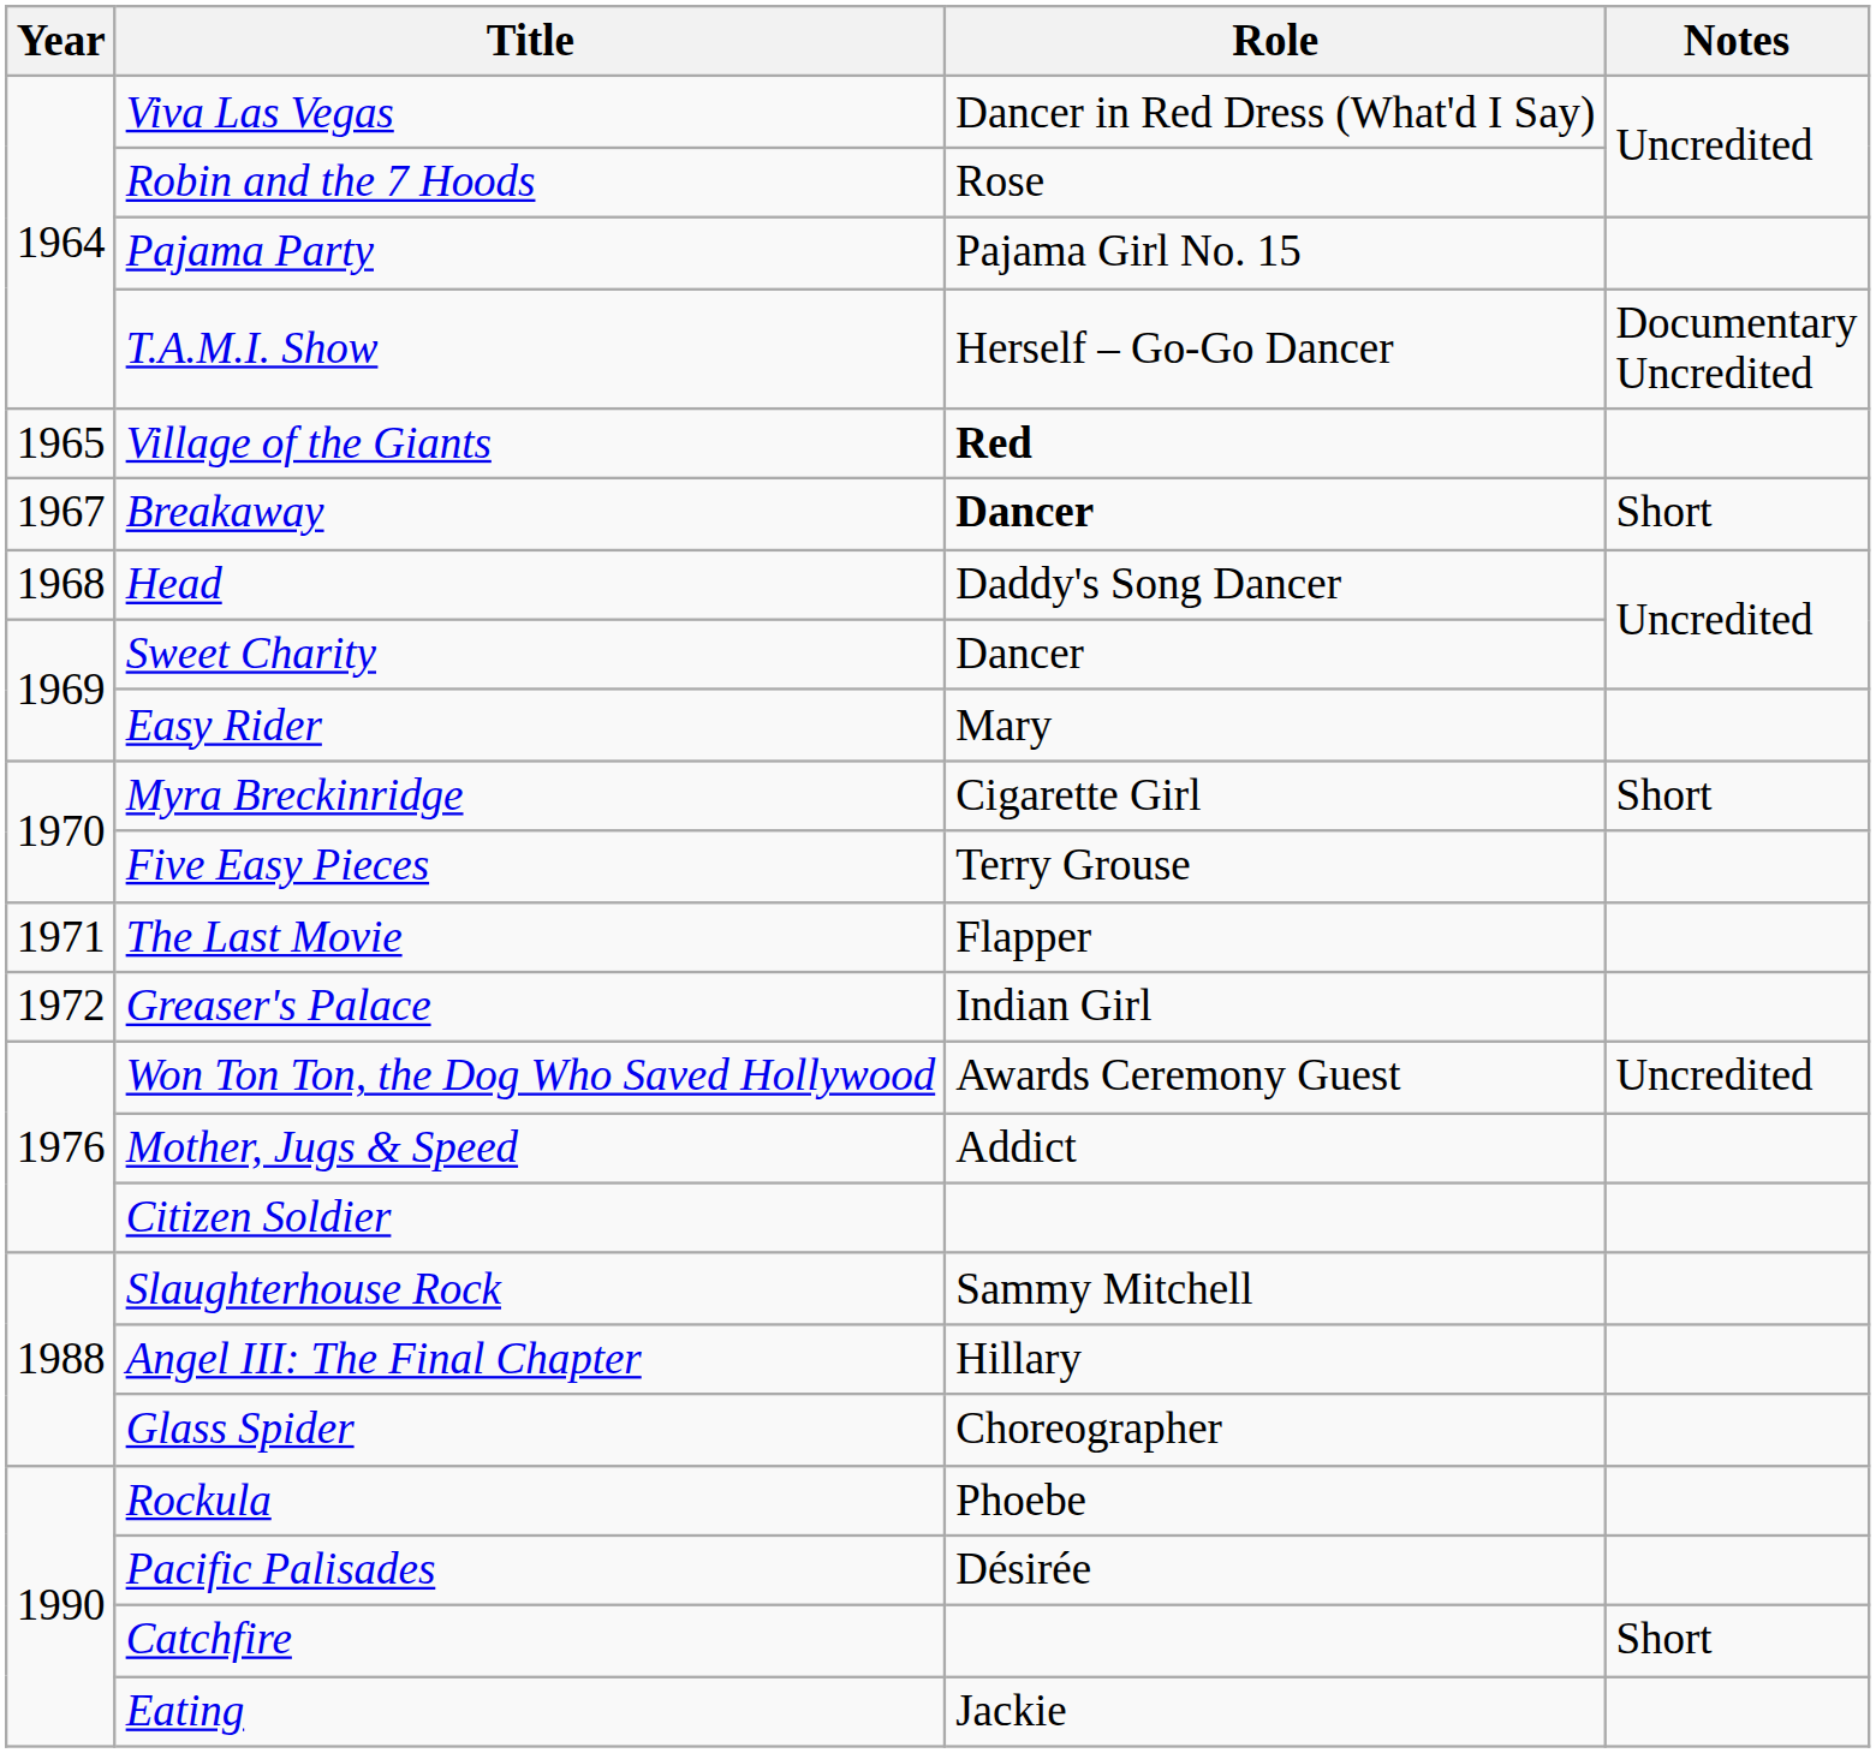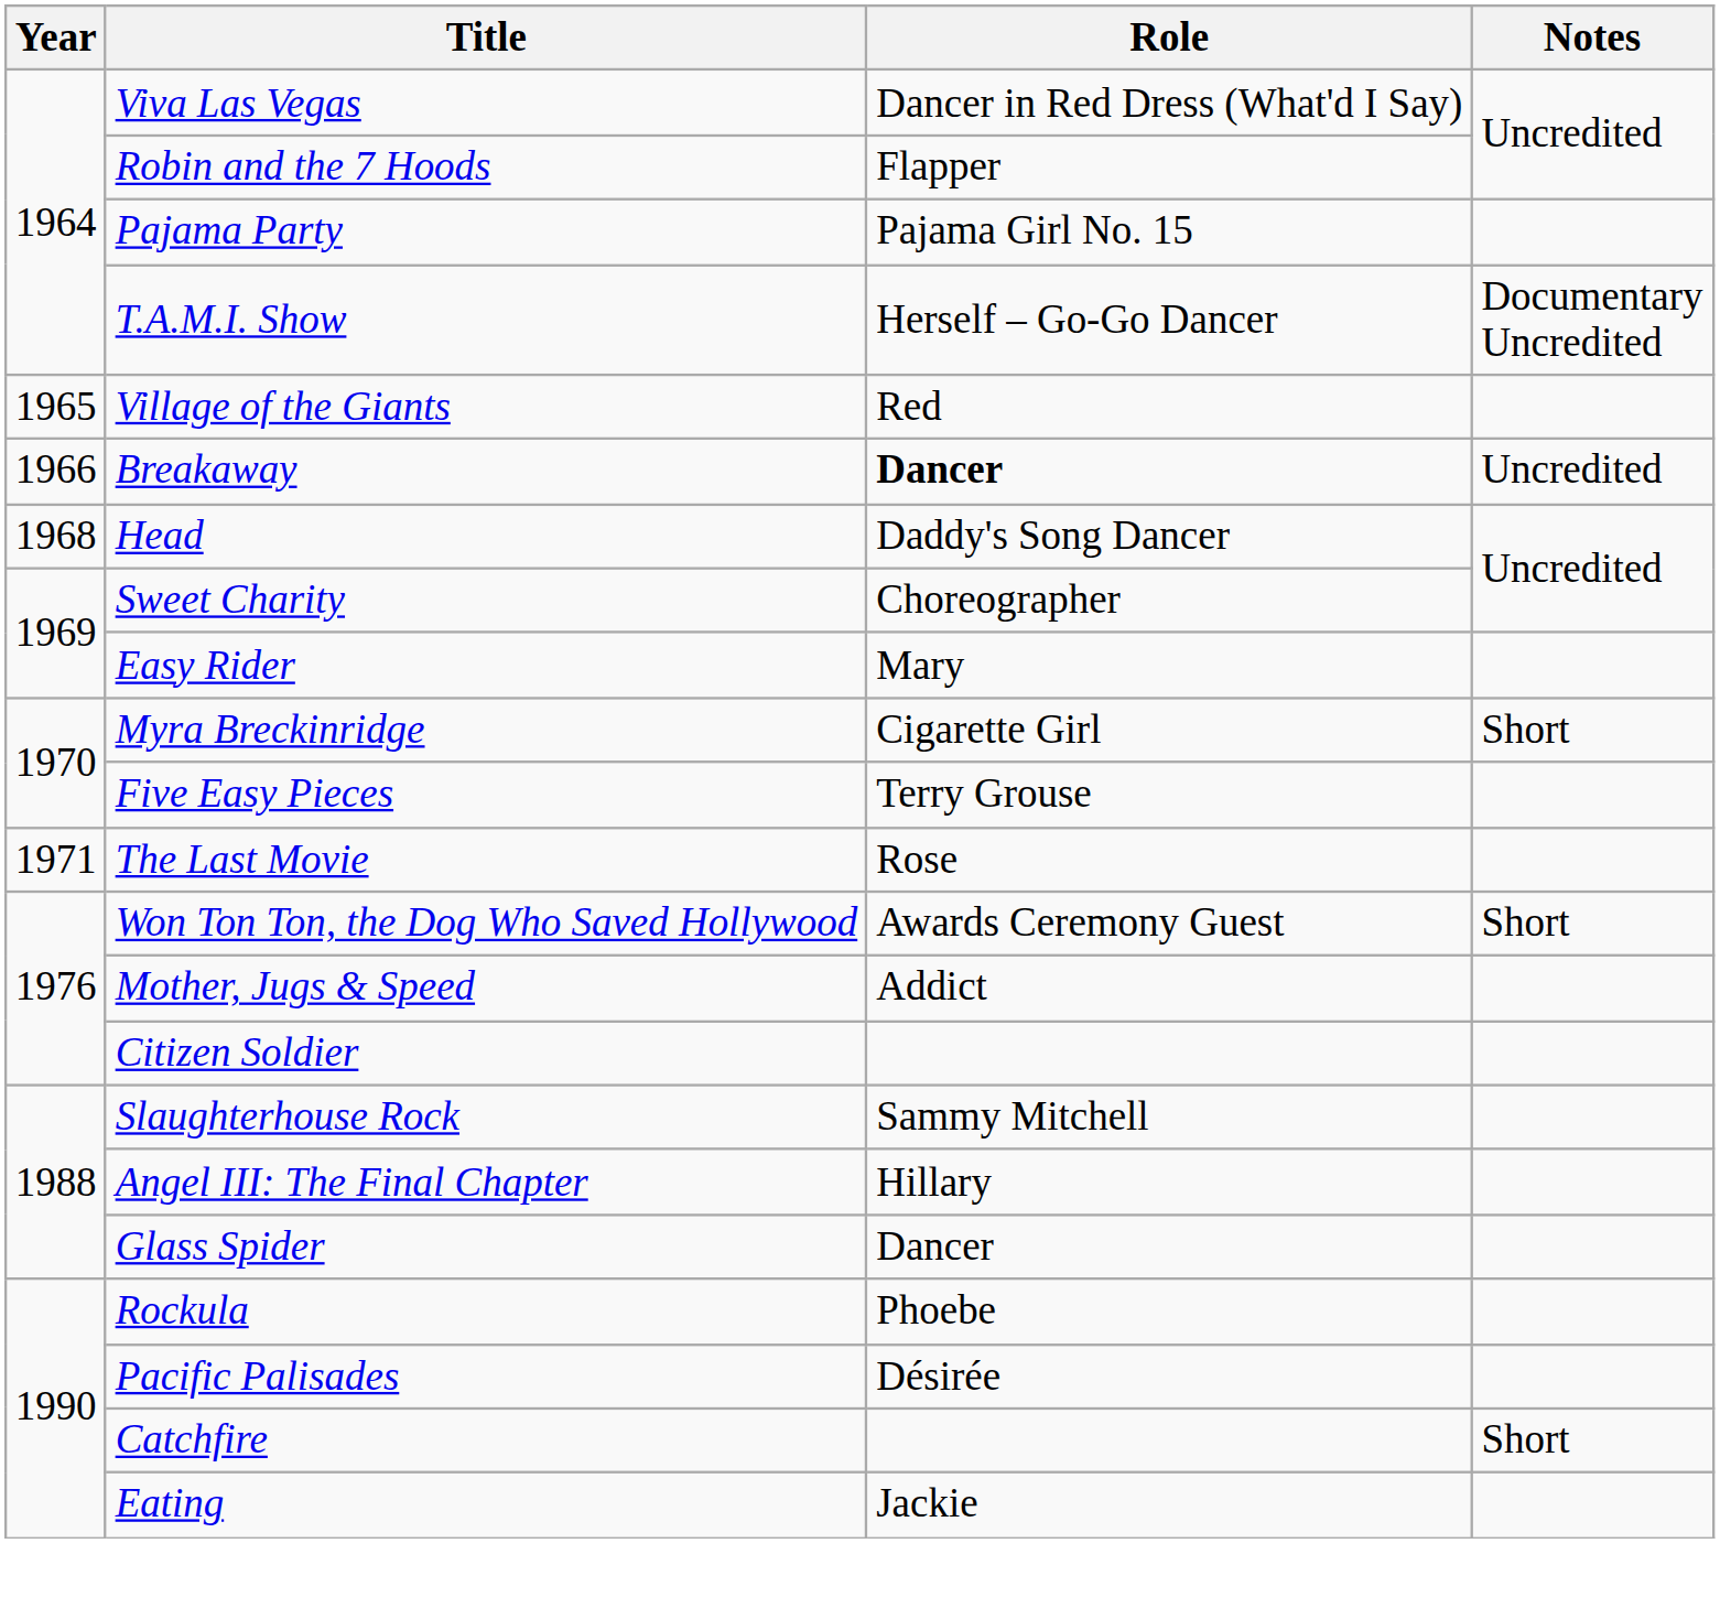Robin and the 7 Hoods | Role: Rose -> Flapper
Village of the Giants | Role: bold -> normal
Breakaway | Year: 1967 -> 1966
Breakaway | Notes: Short -> Uncredited
Sweet Charity | Role: Dancer -> Choreographer
The Last Movie | Role: Flapper -> Rose
- row: 1972 | Greaser's Palace | Indian Girl
Won Ton Ton, the Dog Who Saved Hollywood | Notes: Uncredited -> Short
Glass Spider | Role: Choreographer -> Dancer
